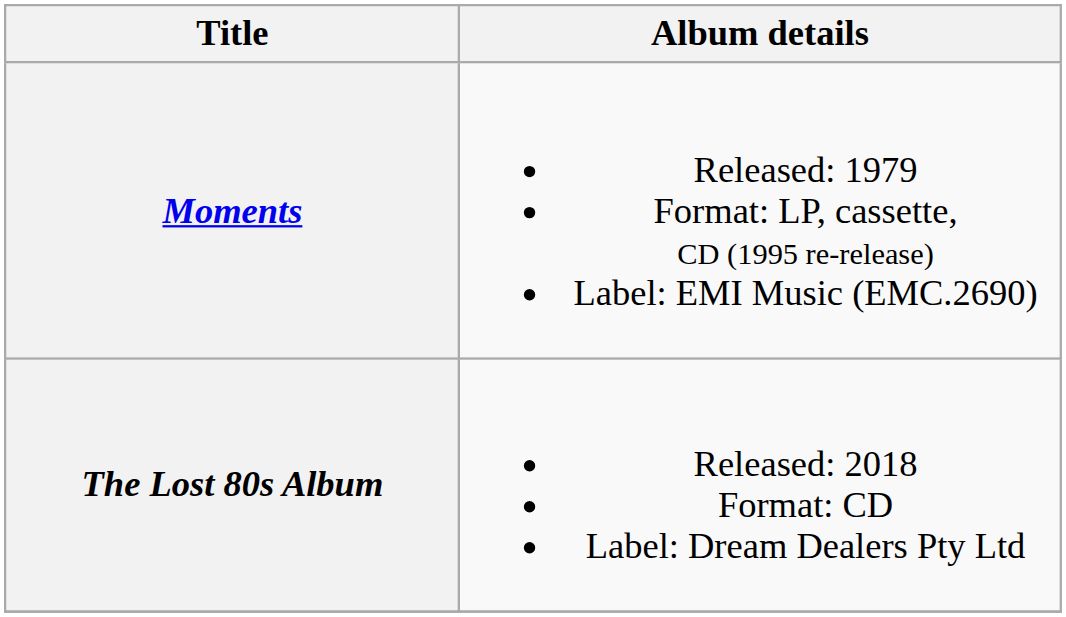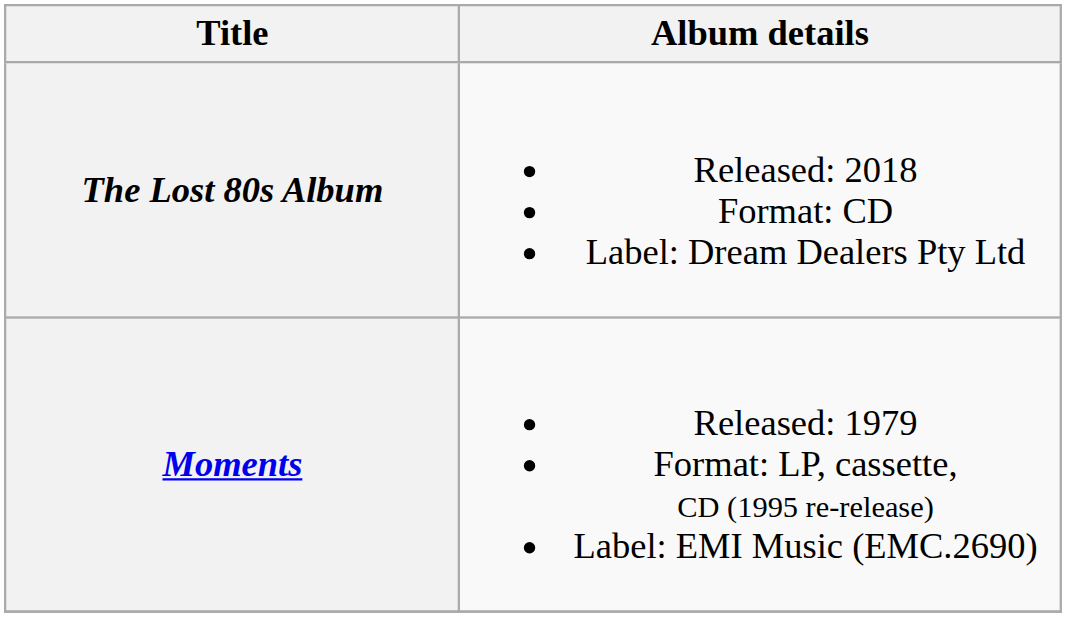rows swapped: Moments <-> The Lost 80s Album
